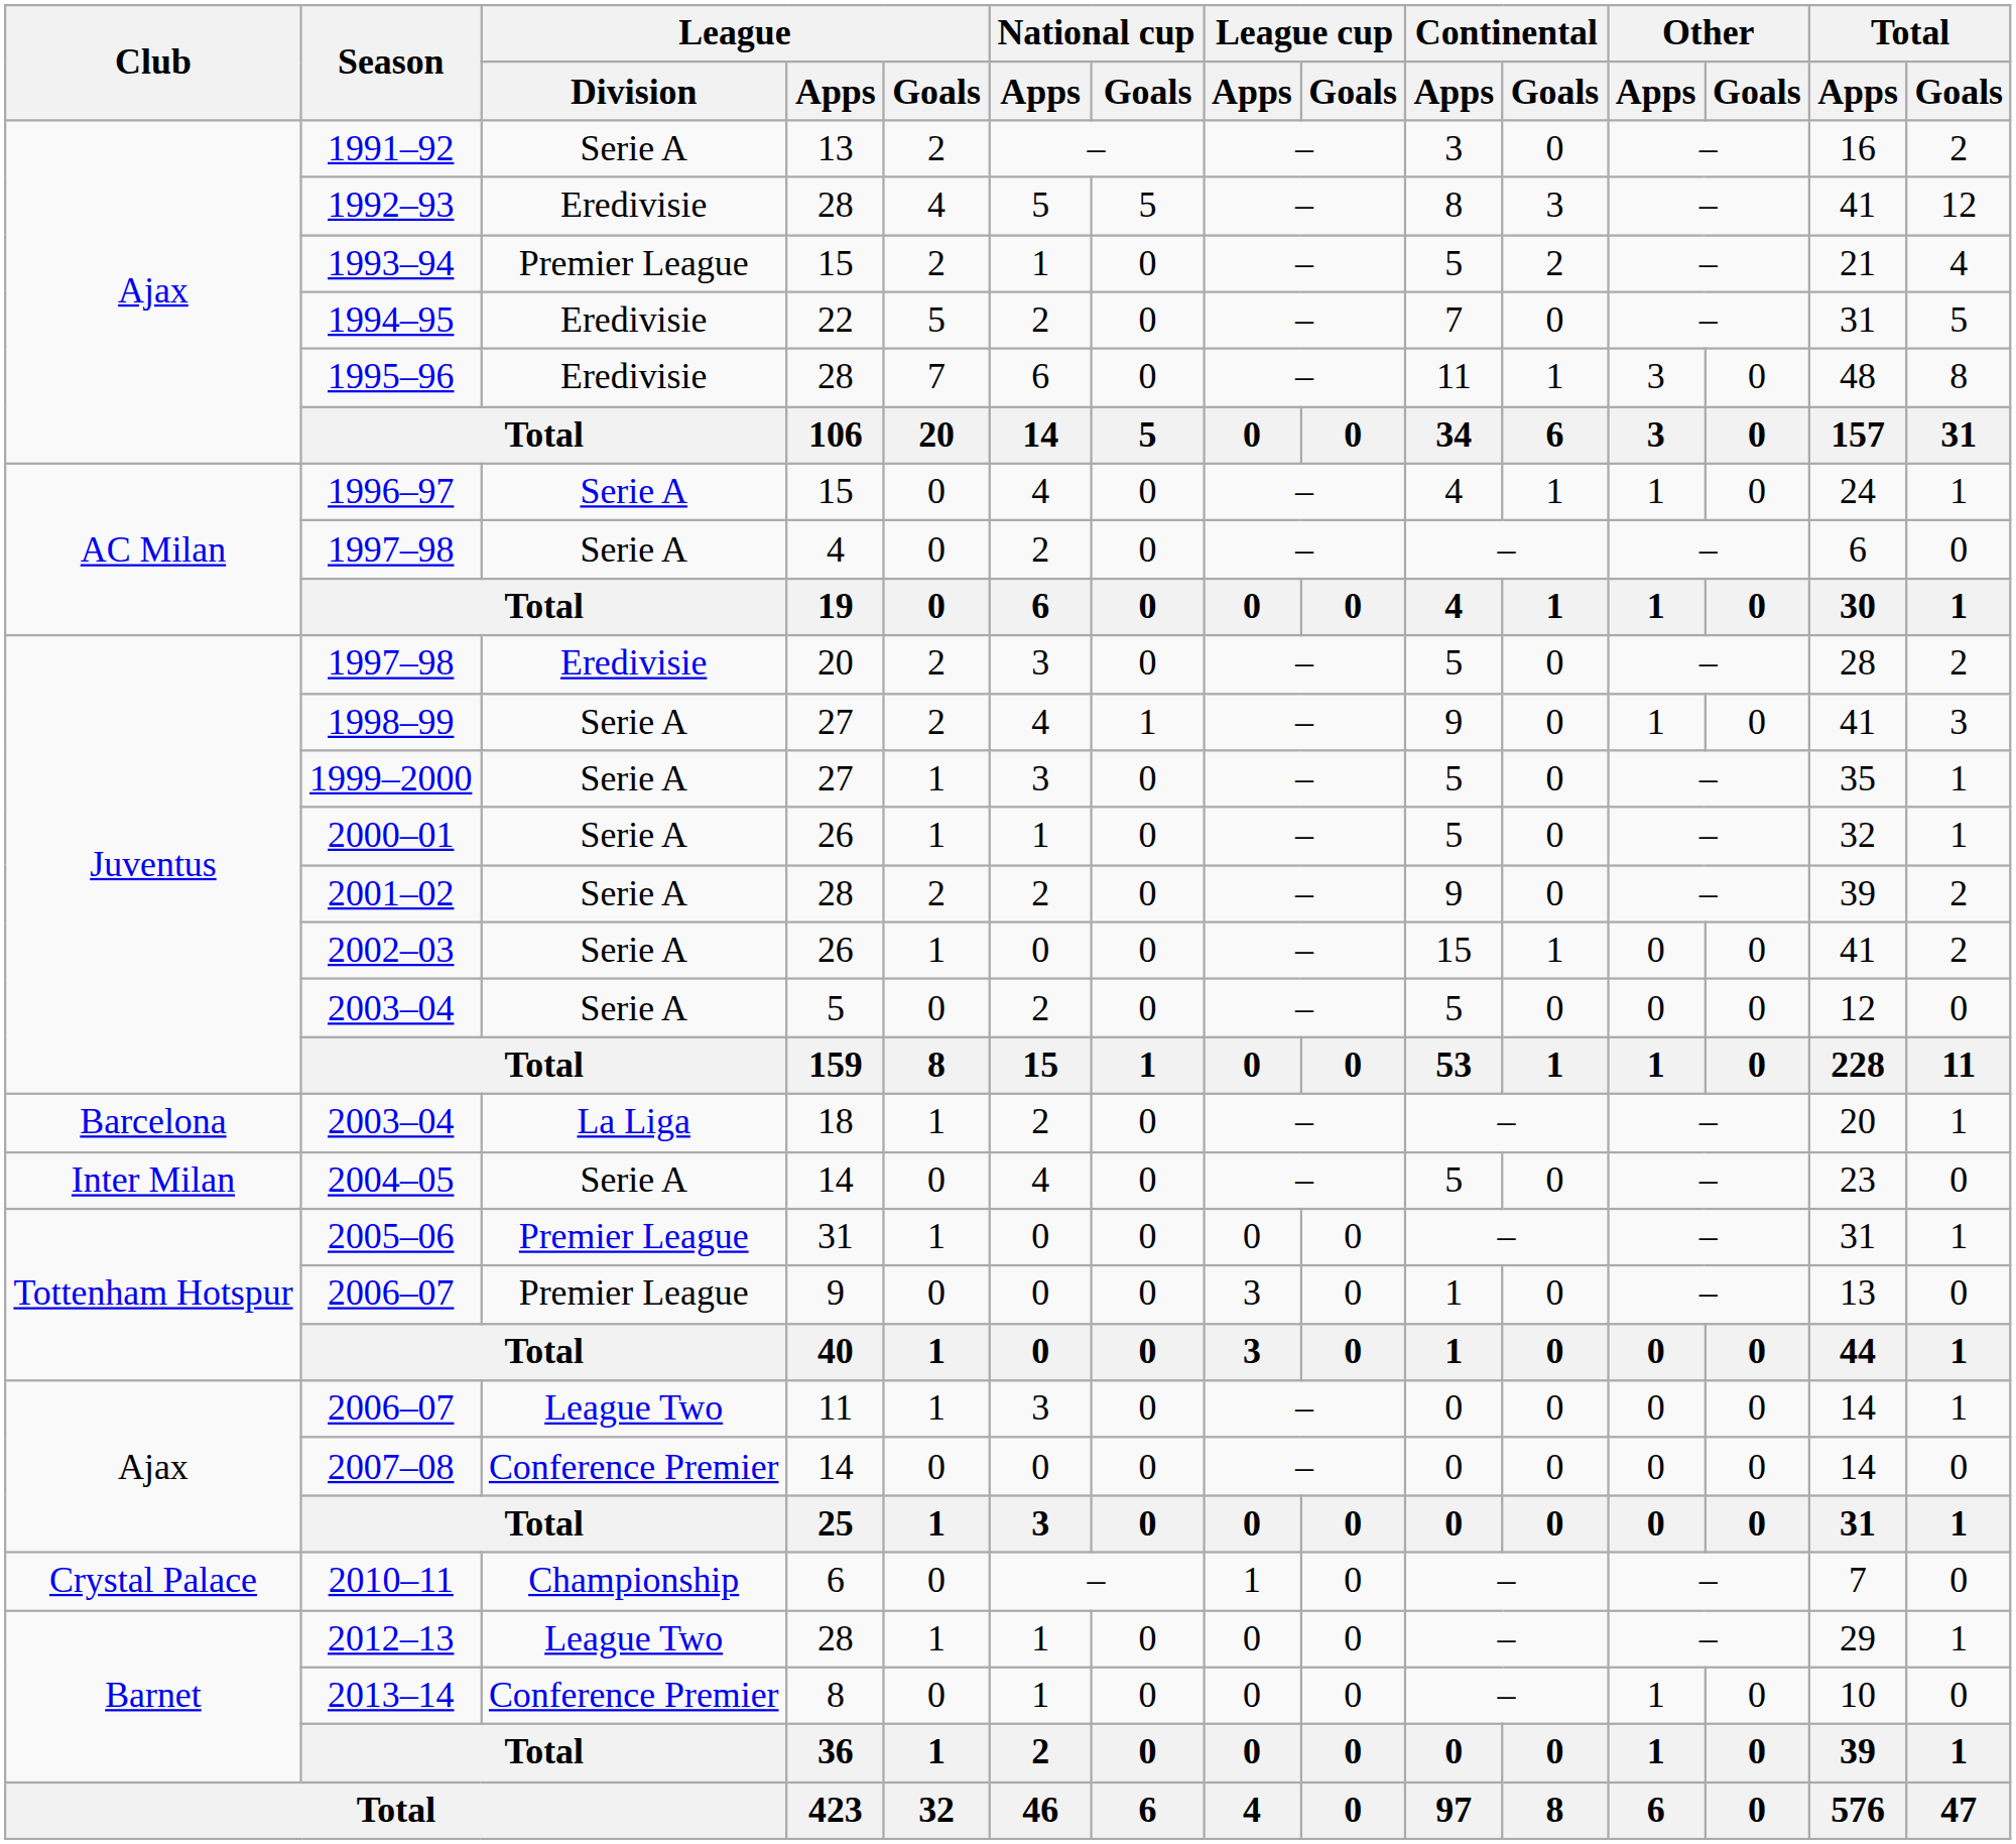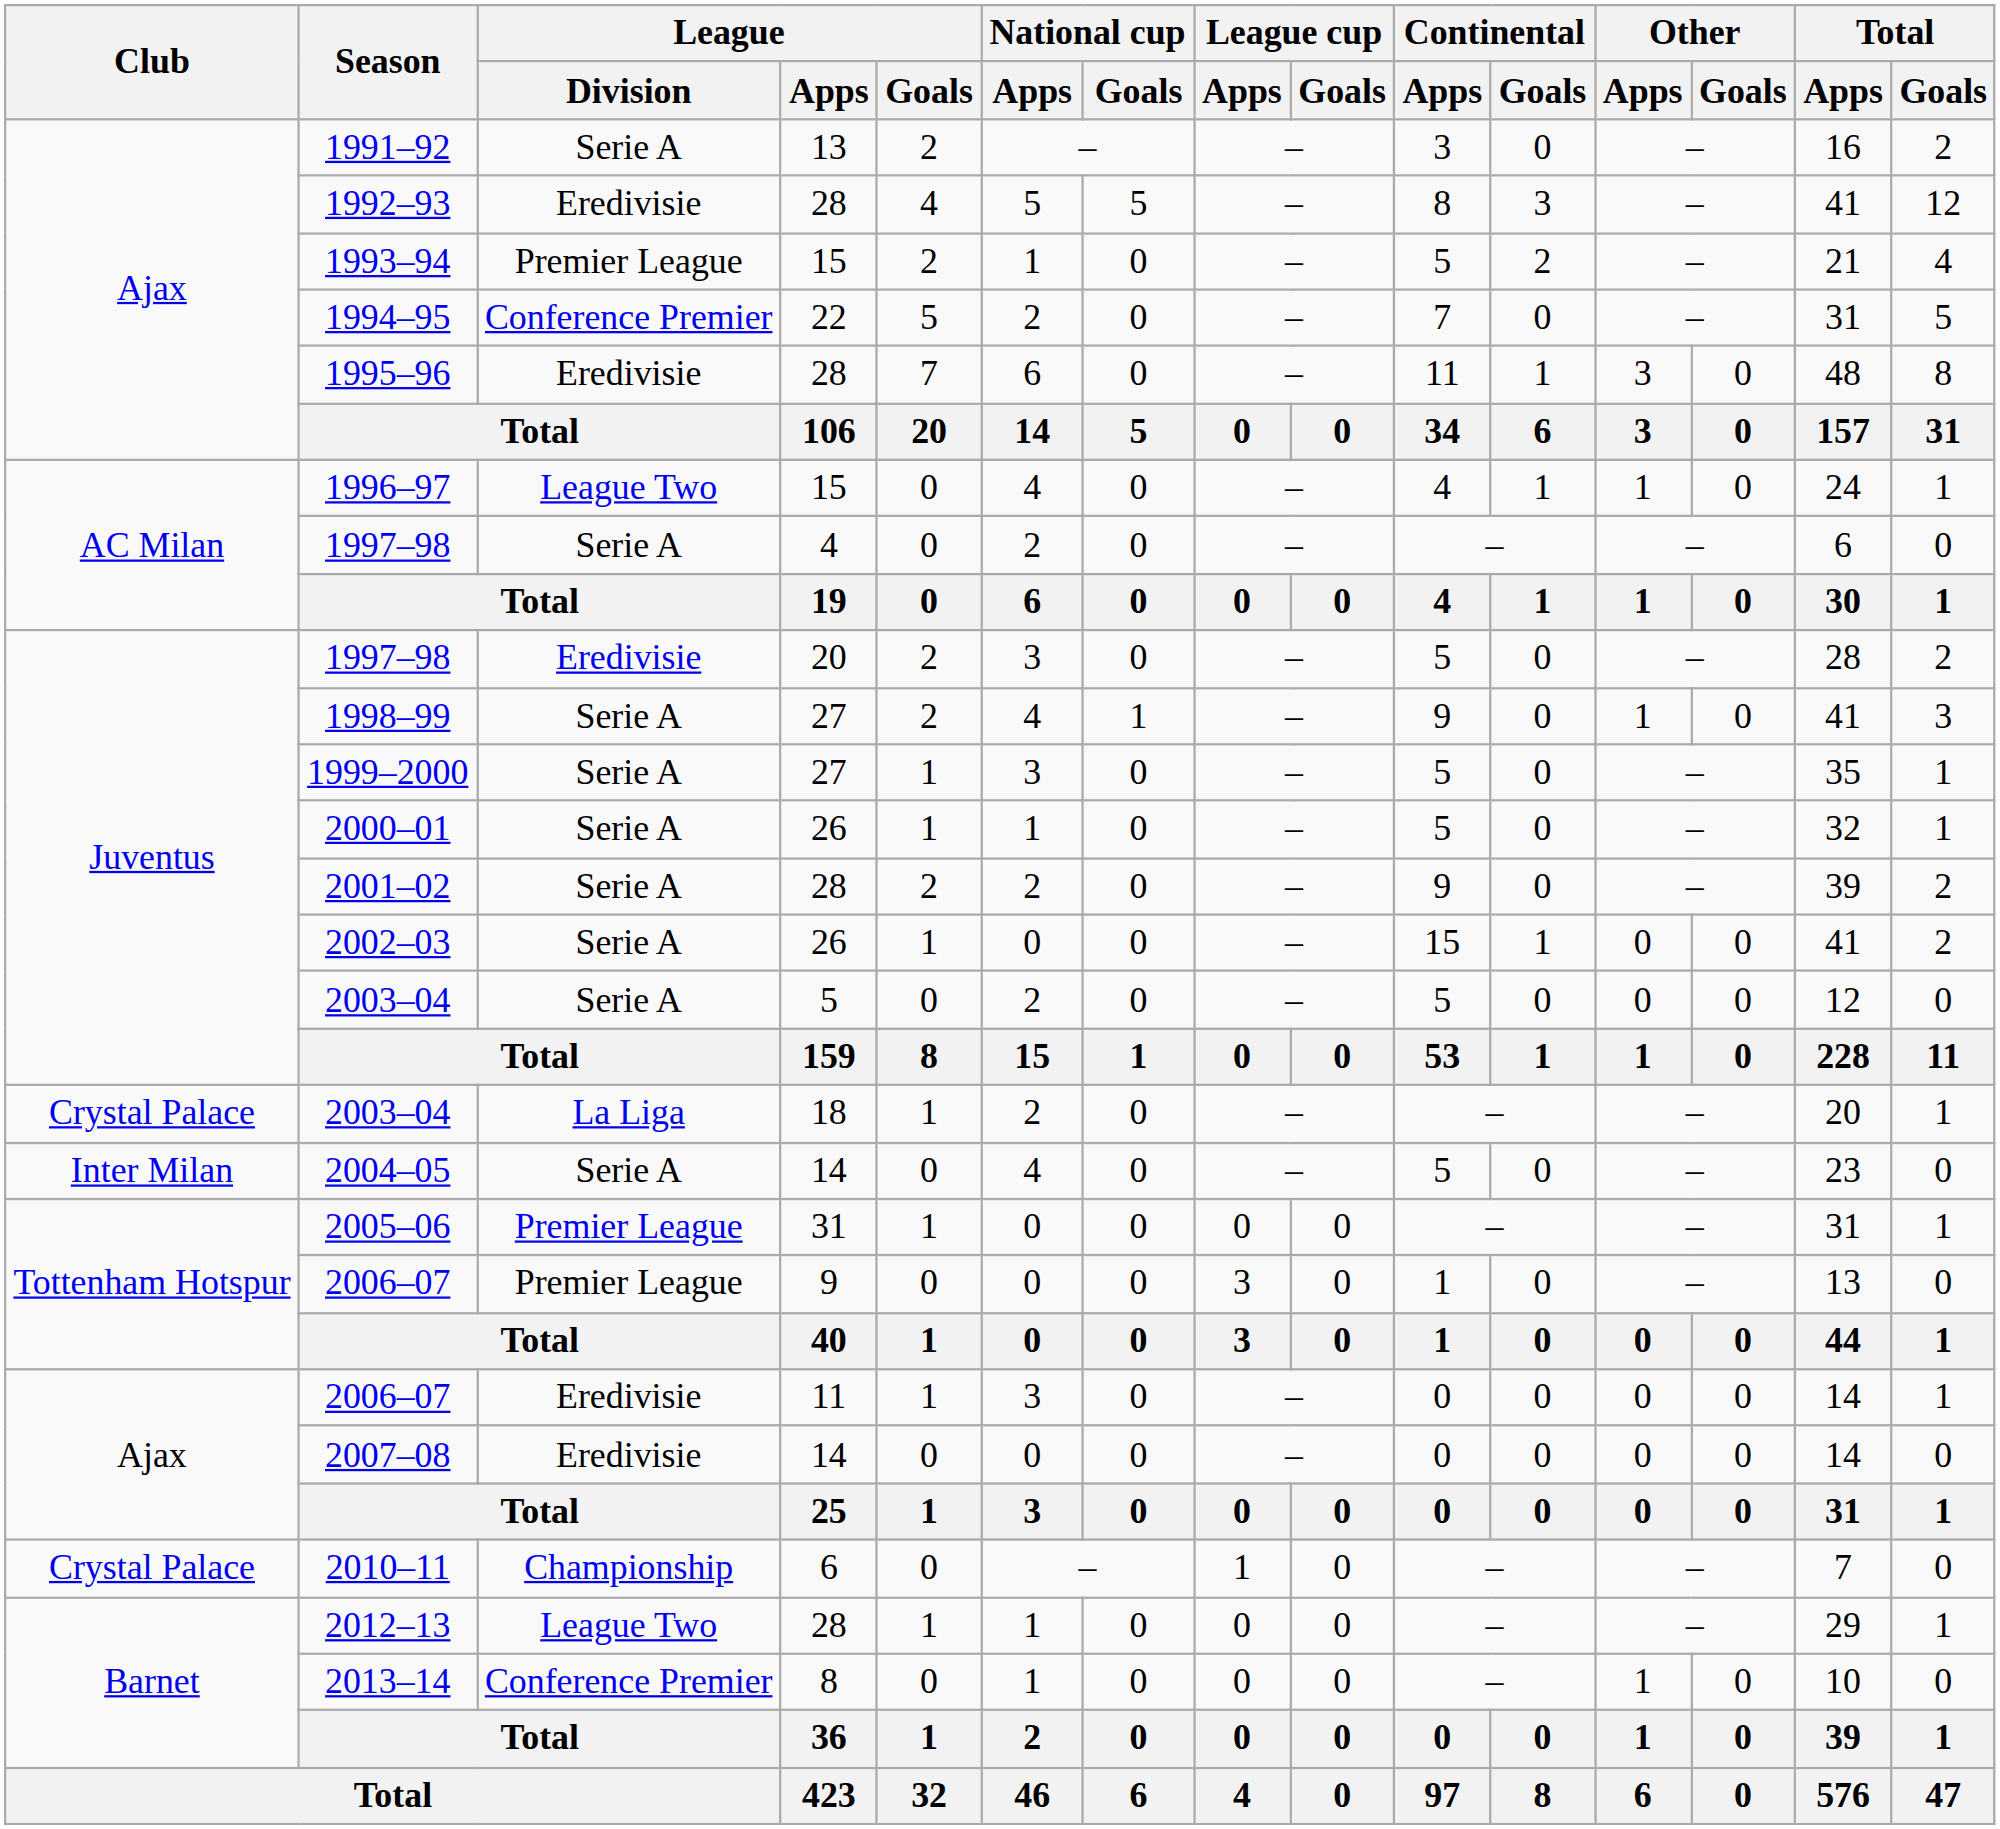1994–95 | League / Division: Eredivisie -> Conference Premier
1996–97 | League / Division: Serie A -> League Two
2003–04 / 18 | Club: Barcelona -> Crystal Palace
2006–07 / 11 | League / Division: League Two -> Eredivisie
2007–08 | League / Division: Conference Premier -> Eredivisie
